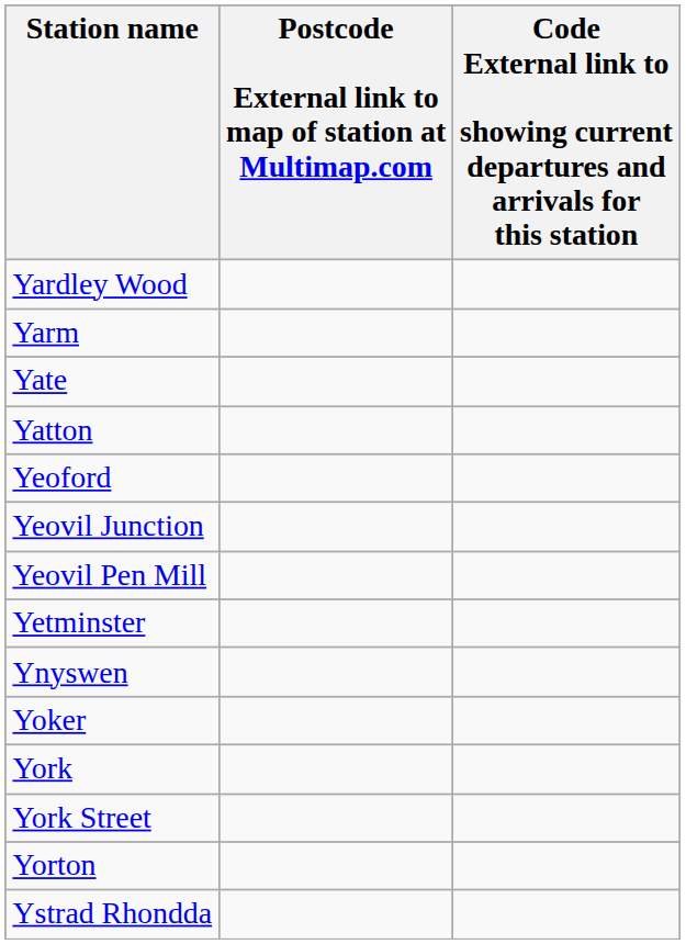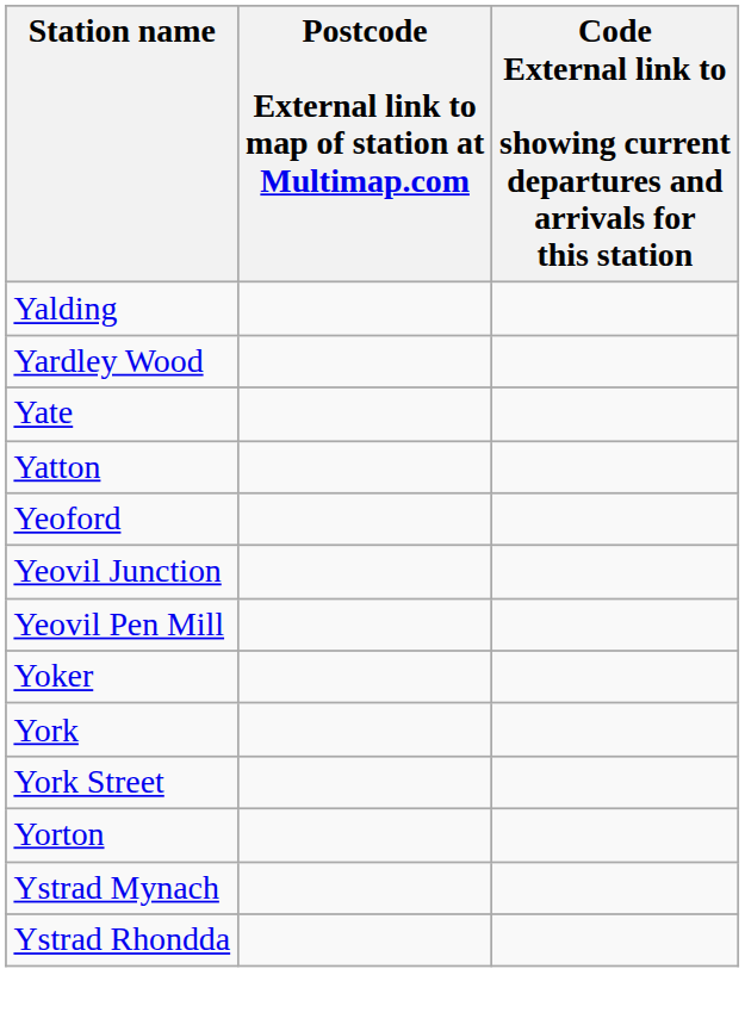+ row: Yalding
- row: Yarm
- row: Yetminster
- row: Ynyswen
+ row: Ystrad Mynach
